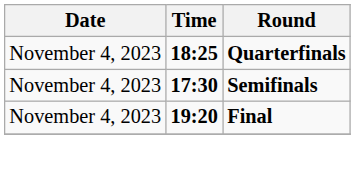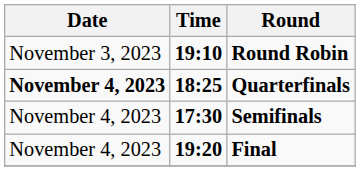+ row: November 3, 2023 | 19:10 | Round Robin
Quarterfinals | Date: normal -> bold
